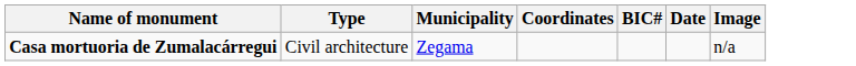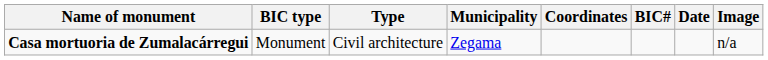+ column: BIC type | Monument
